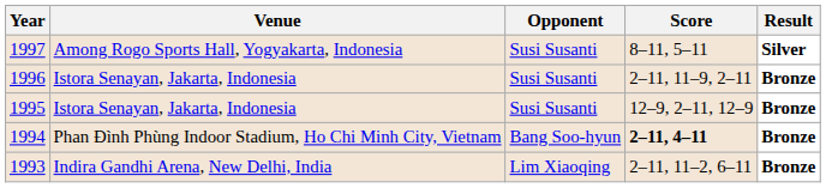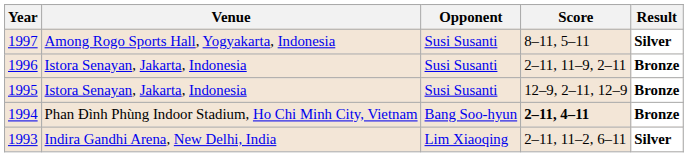1993 | Result: Bronze -> Silver
